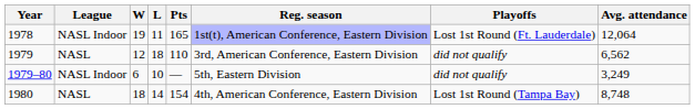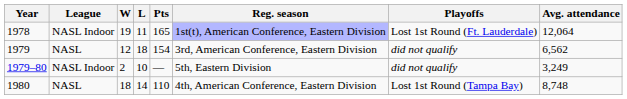1979 | Pts: 110 -> 154
1979–80 | W: 6 -> 2
1980 | Pts: 154 -> 110
